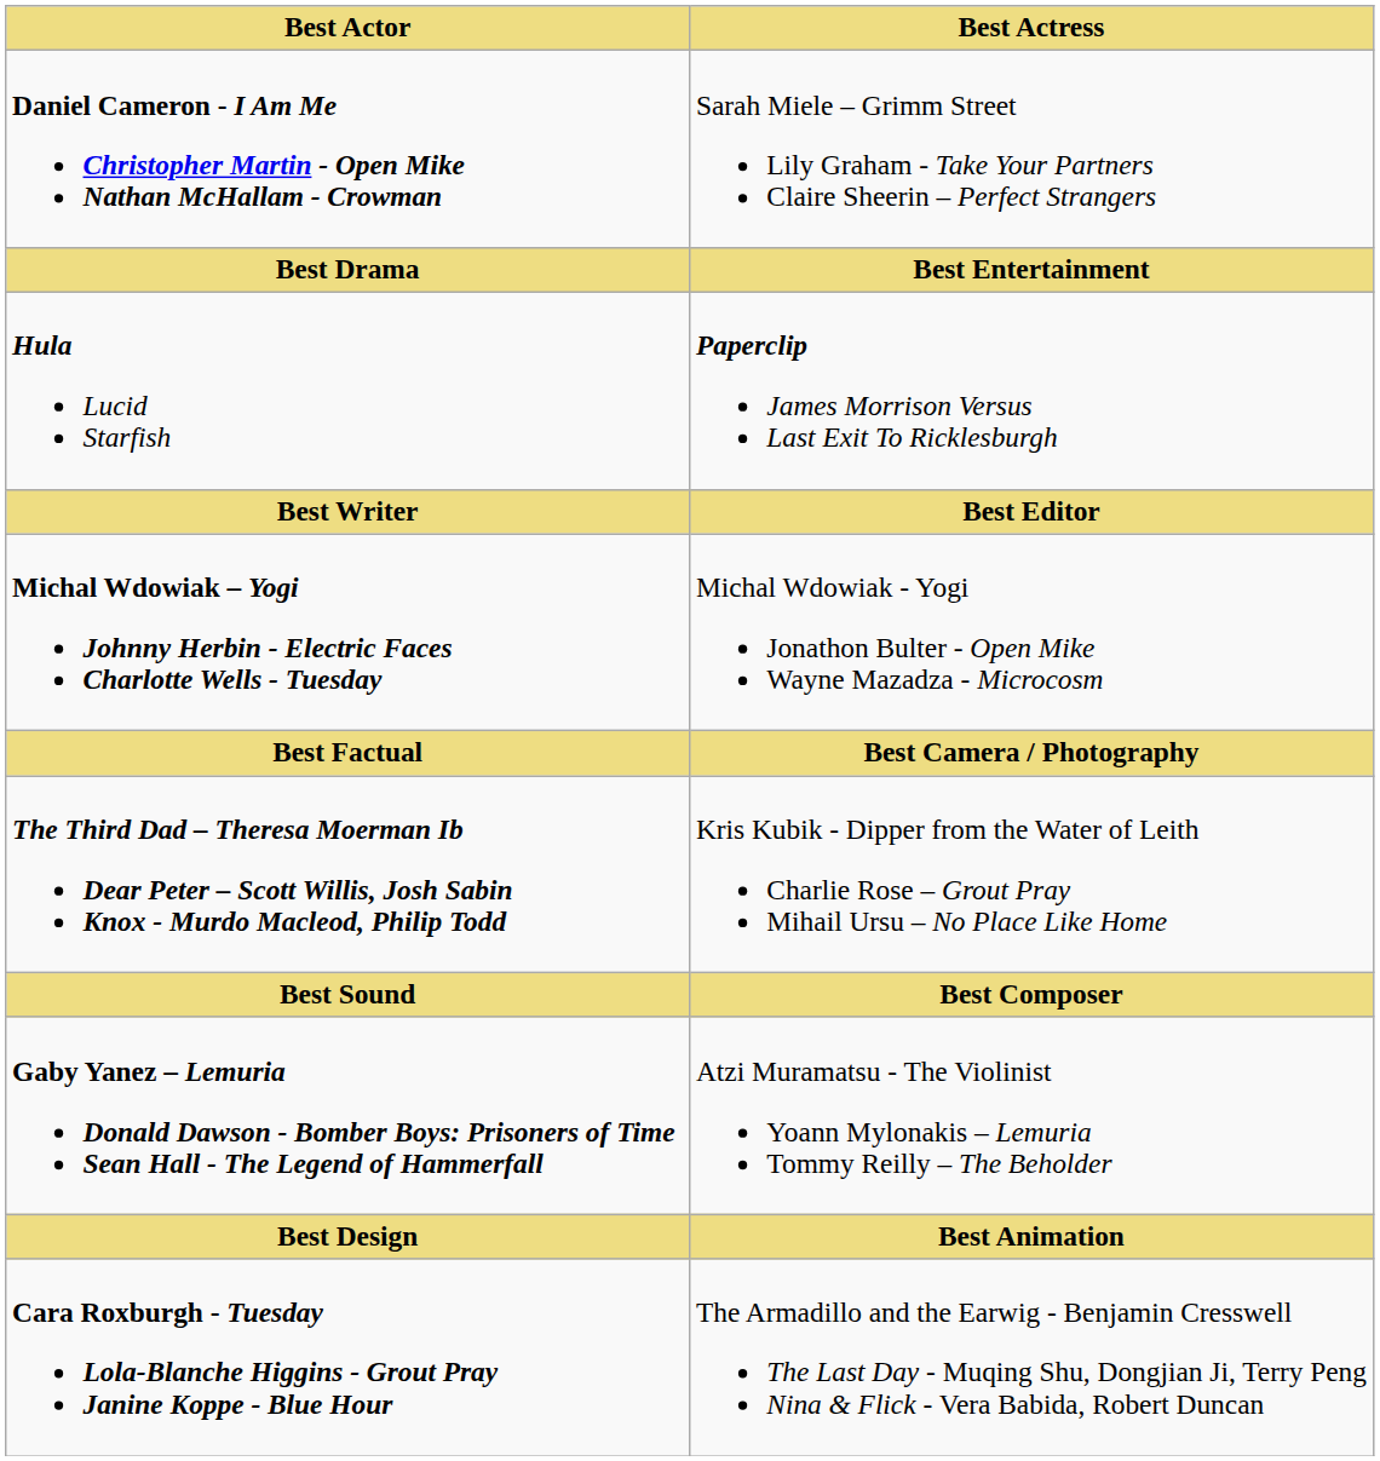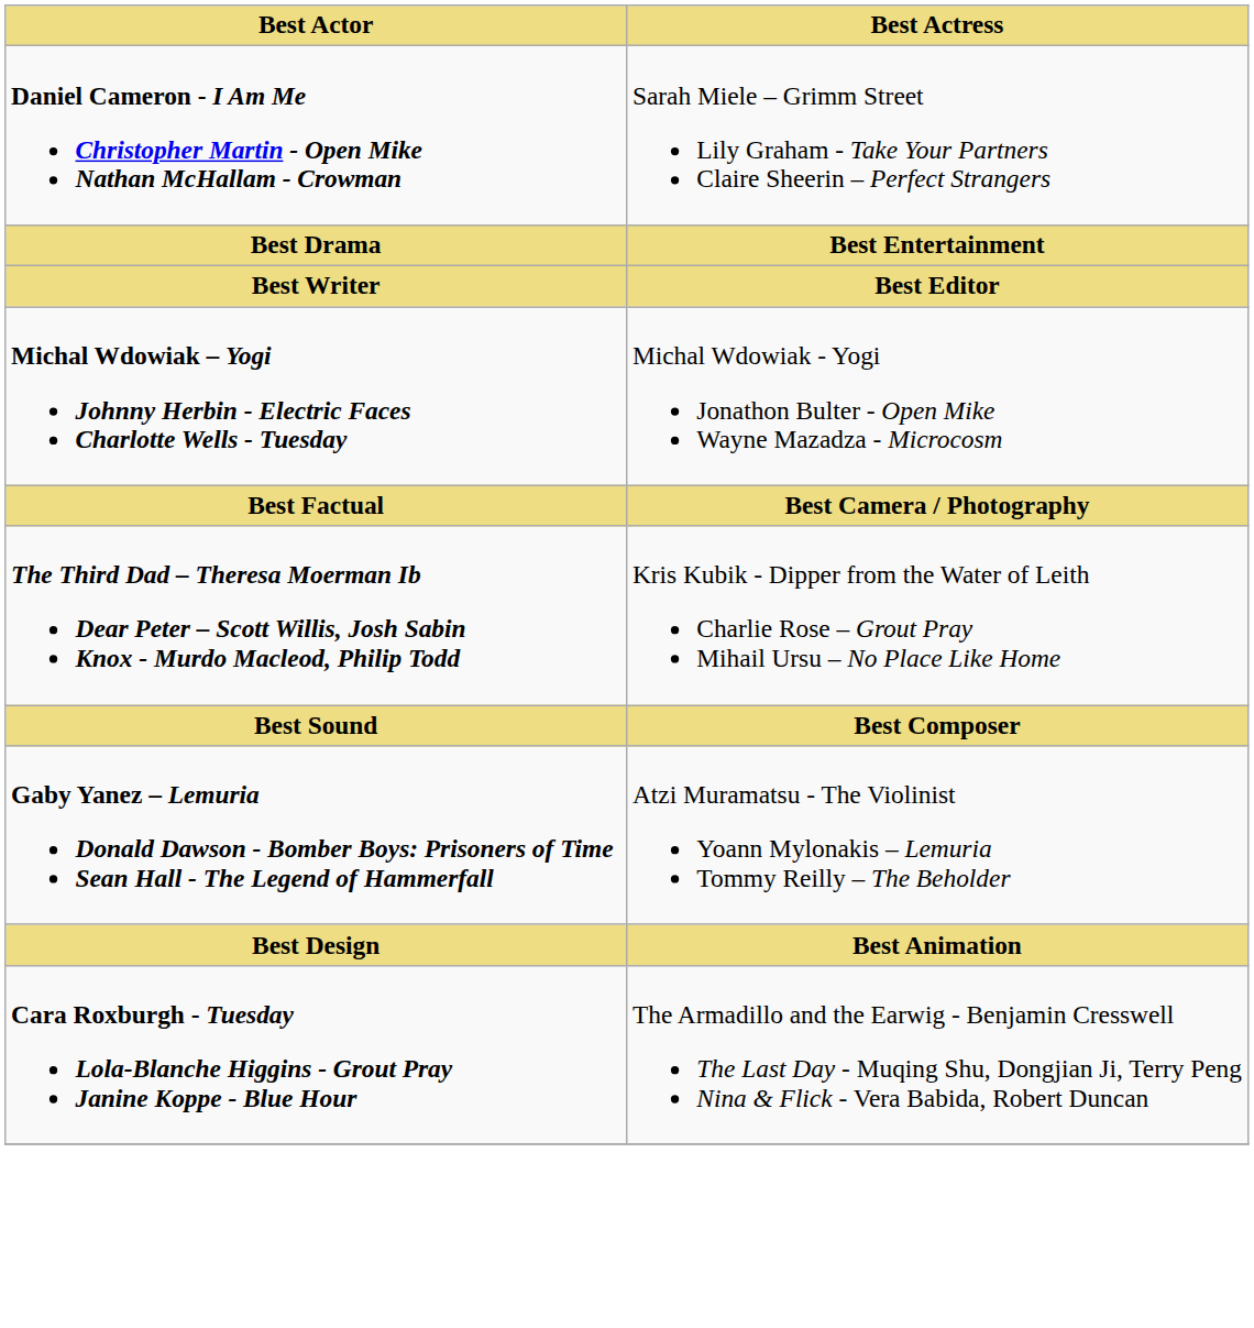- row: Hula Lucid Starfish | Paperclip James Morrison Versus Last Exit To Ricklesburgh
